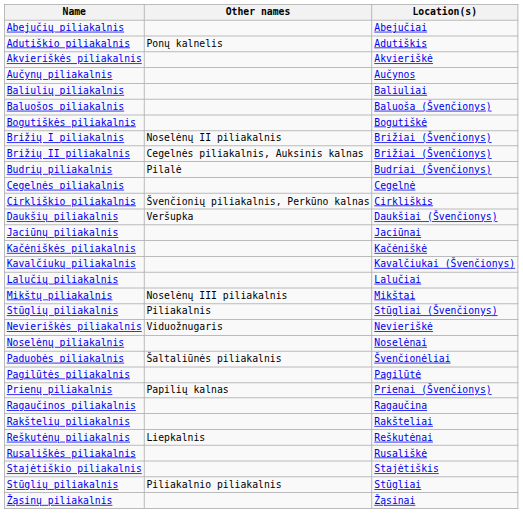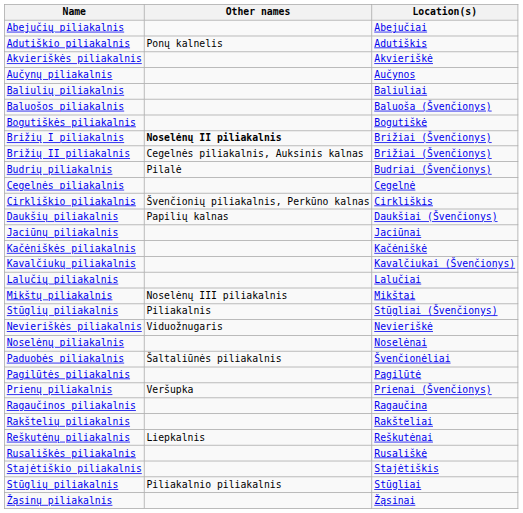Brižių I piliakalnis | Other names: normal -> bold
Daukšių piliakalnis | Other names: Veršupka -> Papilių kalnas
Prienų piliakalnis | Other names: Papilių kalnas -> Veršupka
